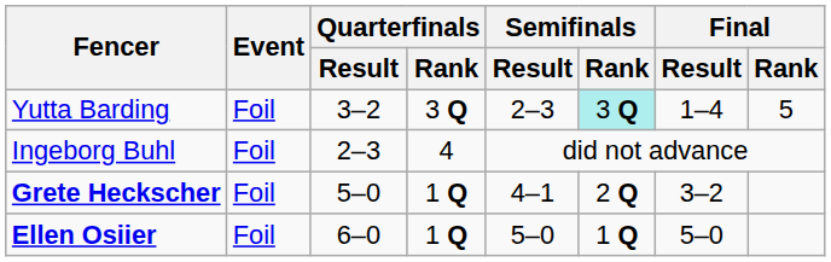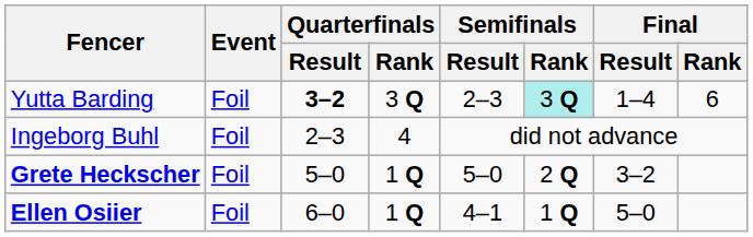Yutta Barding | Quarterfinals / Result: normal -> bold
Yutta Barding | Final / Rank: 5 -> 6
Grete Heckscher | Semifinals / Result: 4–1 -> 5–0
Ellen Osiier | Semifinals / Result: 5–0 -> 4–1
